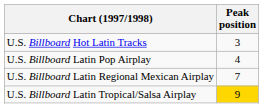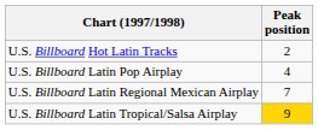U.S. Billboard Hot Latin Tracks | Peak position: 3 -> 2
